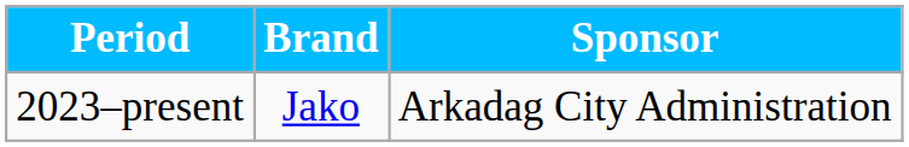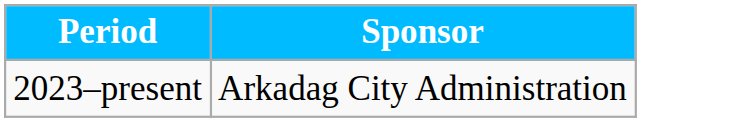- column: Brand | Jako
